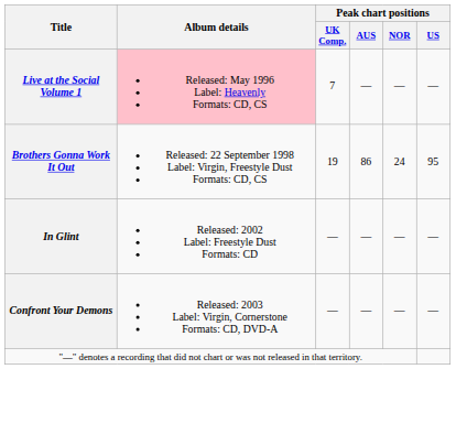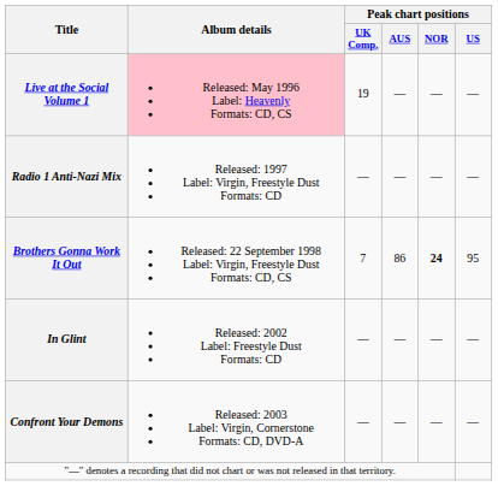Live at the Social Volume 1 | Peak chart positions / UK Comp.: 7 -> 19
+ row: Radio 1 Anti-Nazi Mix | Released: 1997 Label: Virgin, Freestyle Dust Formats: CD | — | — | — | —
Brothers Gonna Work It Out | Peak chart positions / UK Comp.: 19 -> 7
Brothers Gonna Work It Out | Peak chart positions / NOR: normal -> bold
